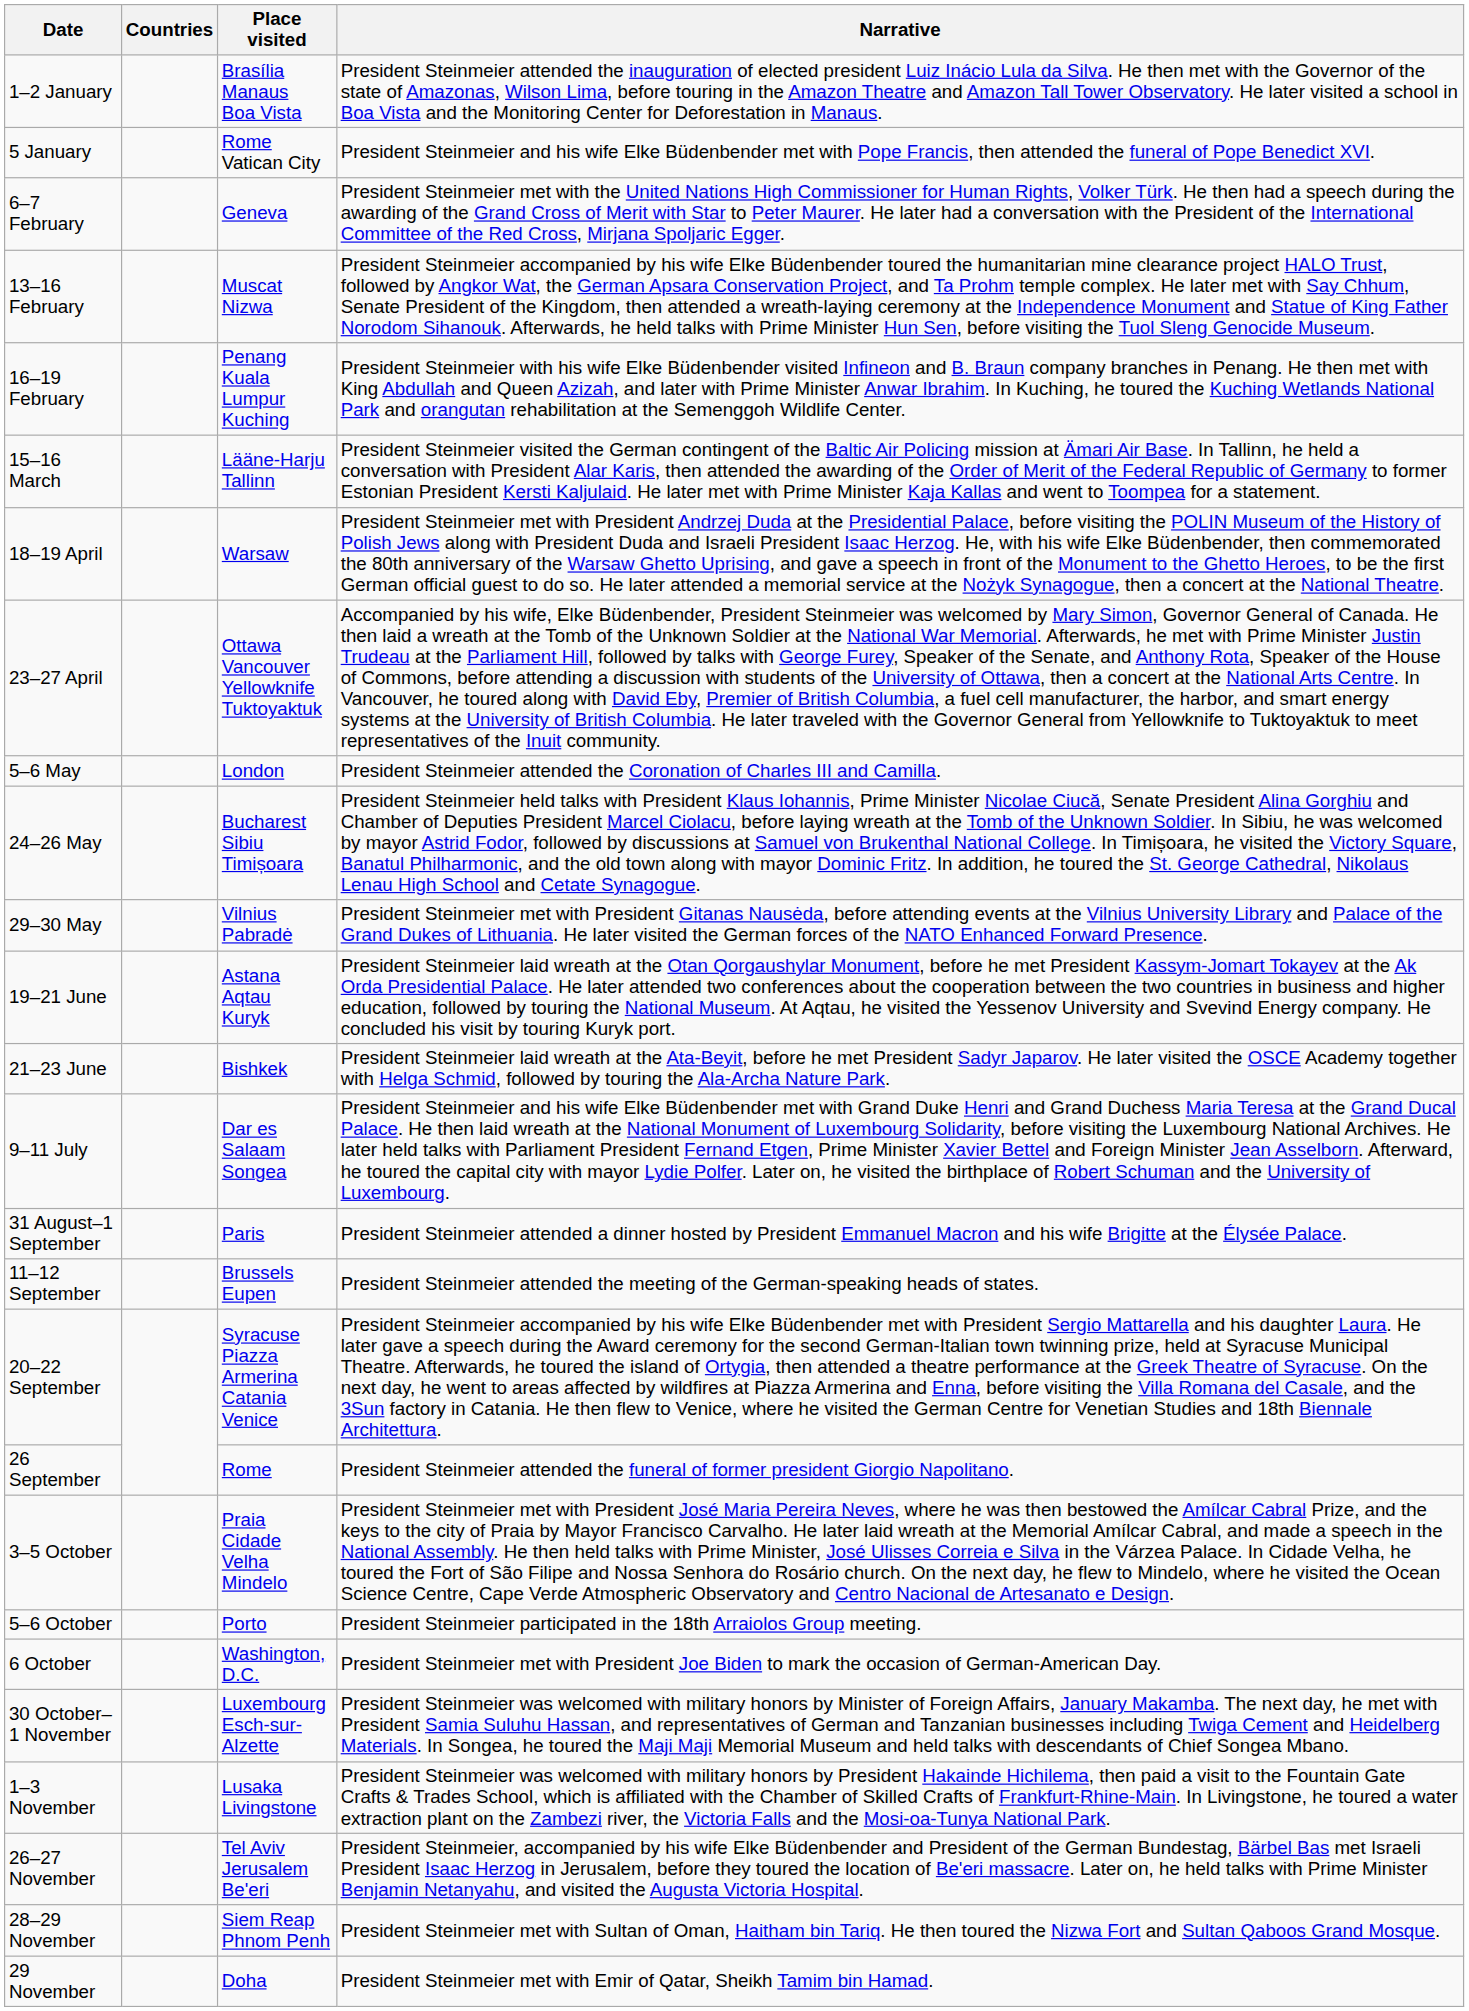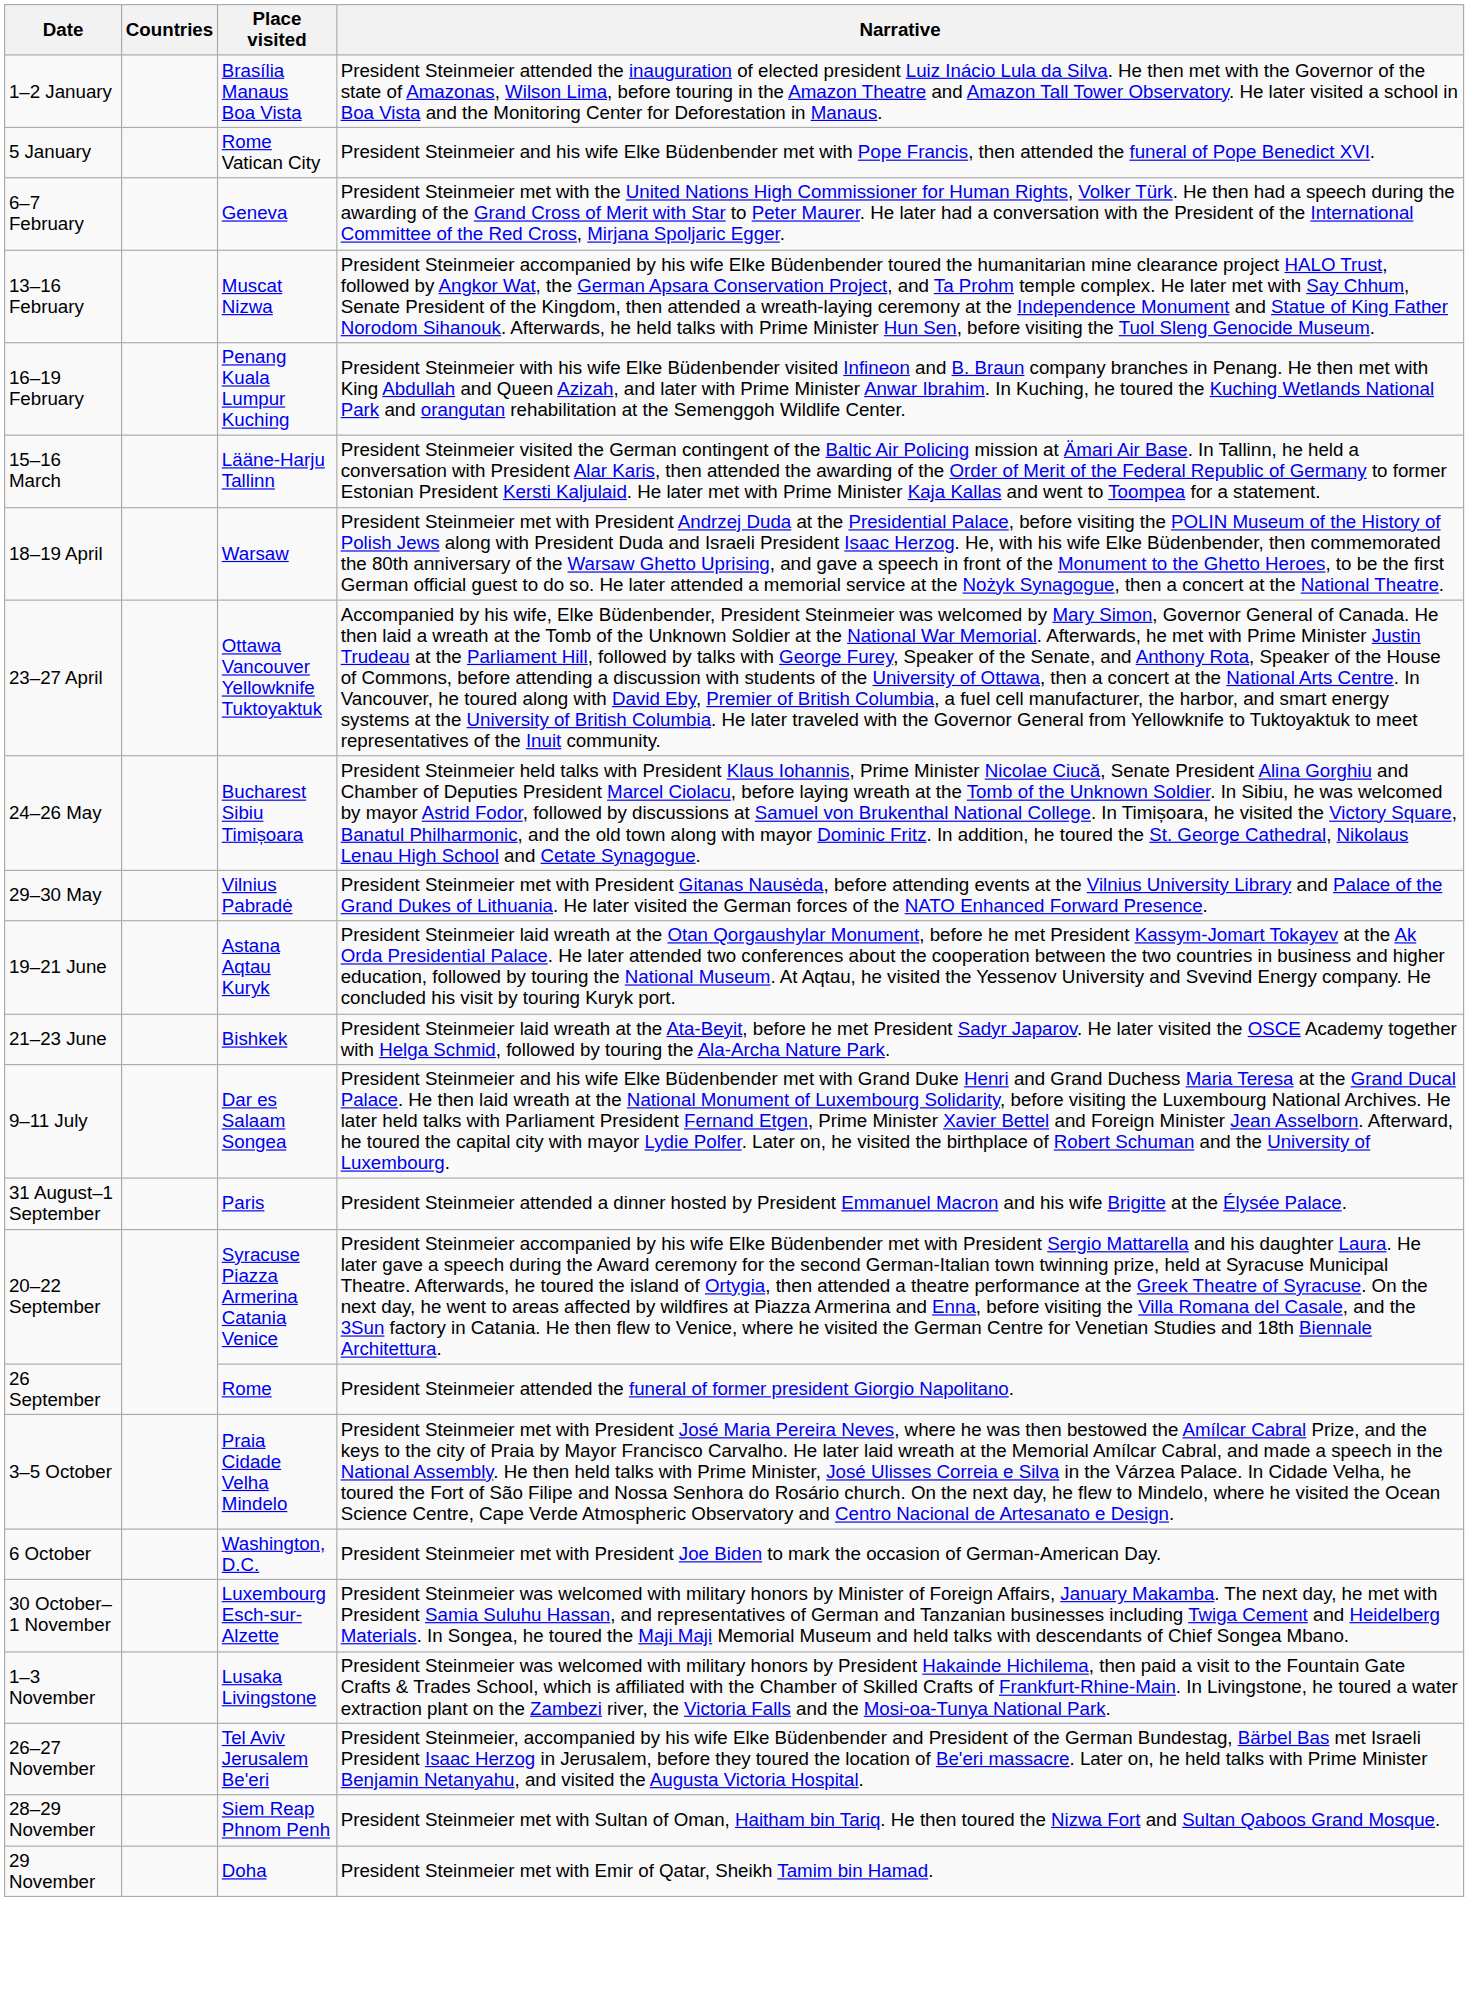- row: 5–6 May | London | President Steinmeier attended the Coronation of Charles III and Camilla.
- row: 11–12 September | Brussels Eupen | President Steinmeier attended the meeting of the German-speaking heads of states.
- row: 5–6 October | Porto | President Steinmeier participated in the 18th Arraiolos Group meeting.
